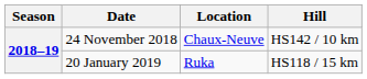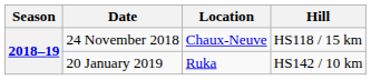24 November 2018 | Hill: HS142 / 10 km -> HS118 / 15 km
20 January 2019 | Hill: HS118 / 15 km -> HS142 / 10 km
